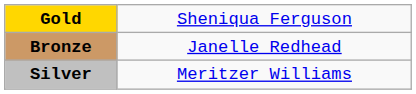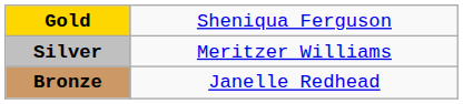rows swapped: Silver <-> Bronze
